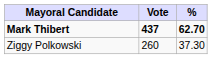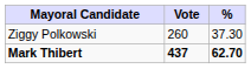rows swapped: Mark Thibert <-> Ziggy Polkowski
